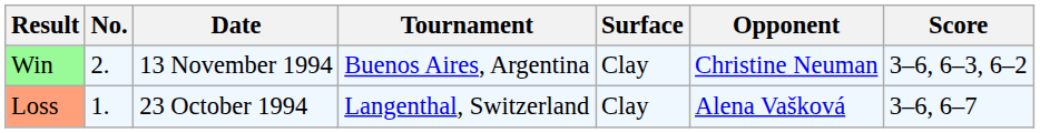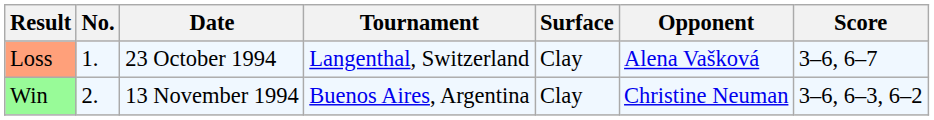rows swapped: Loss <-> Win
